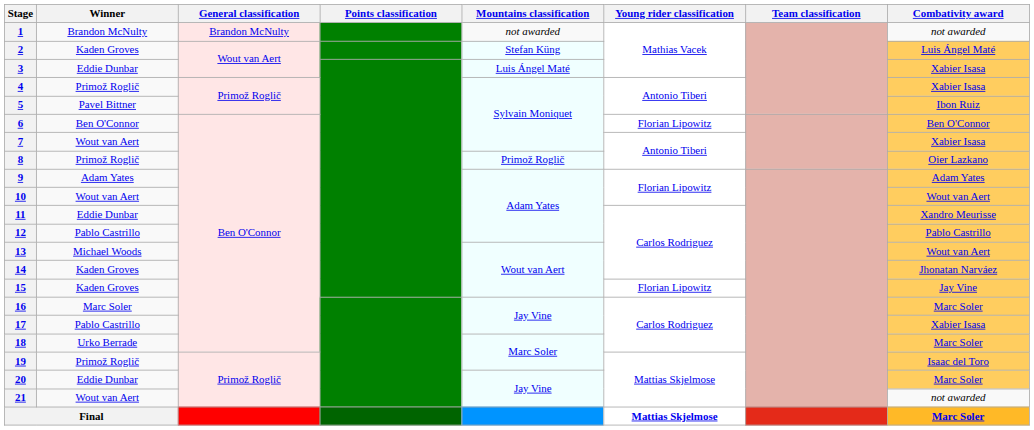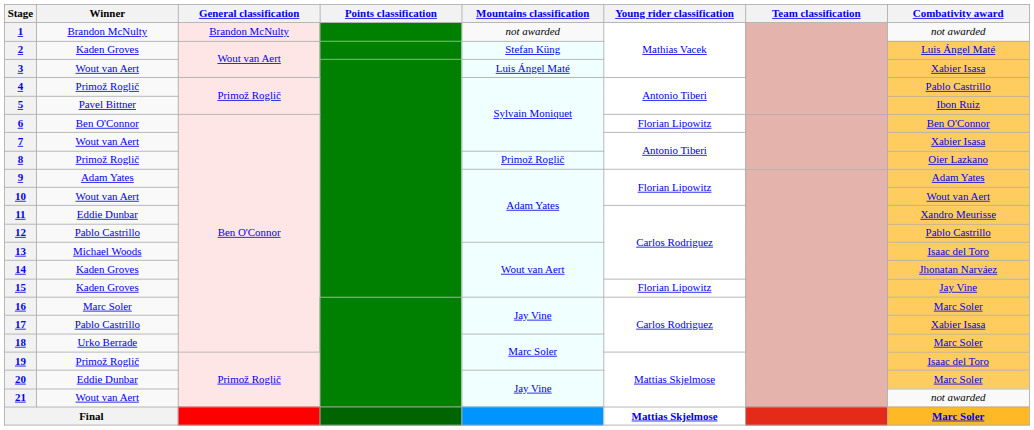3 | Winner: Eddie Dunbar -> Wout van Aert
4 | Combativity award: Xabier Isasa -> Pablo Castrillo
13 | Combativity award: Wout van Aert -> Isaac del Toro
